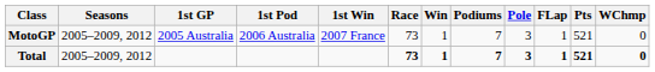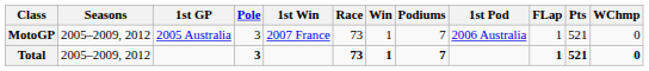columns swapped: 1st Pod <-> Pole
